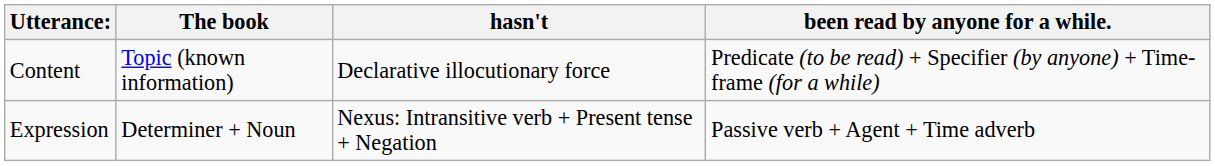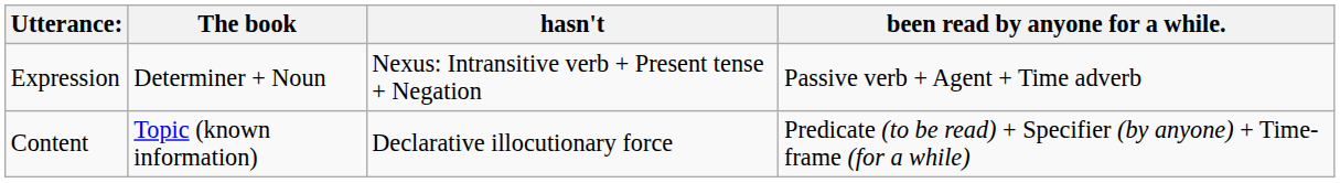rows swapped: Content <-> Expression
